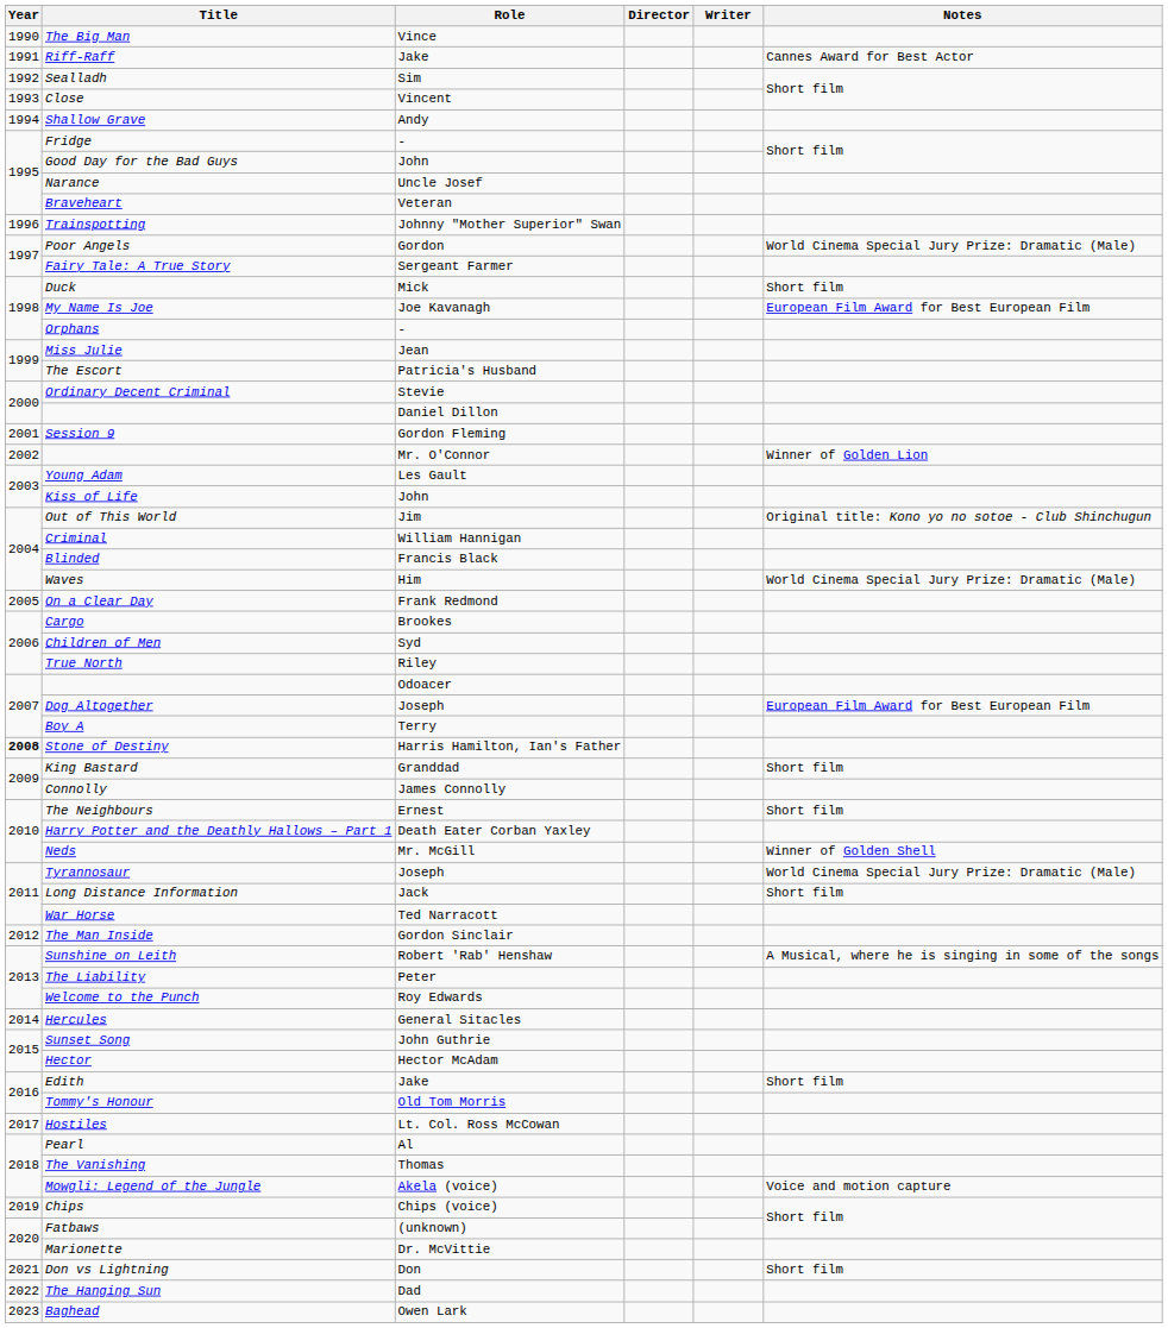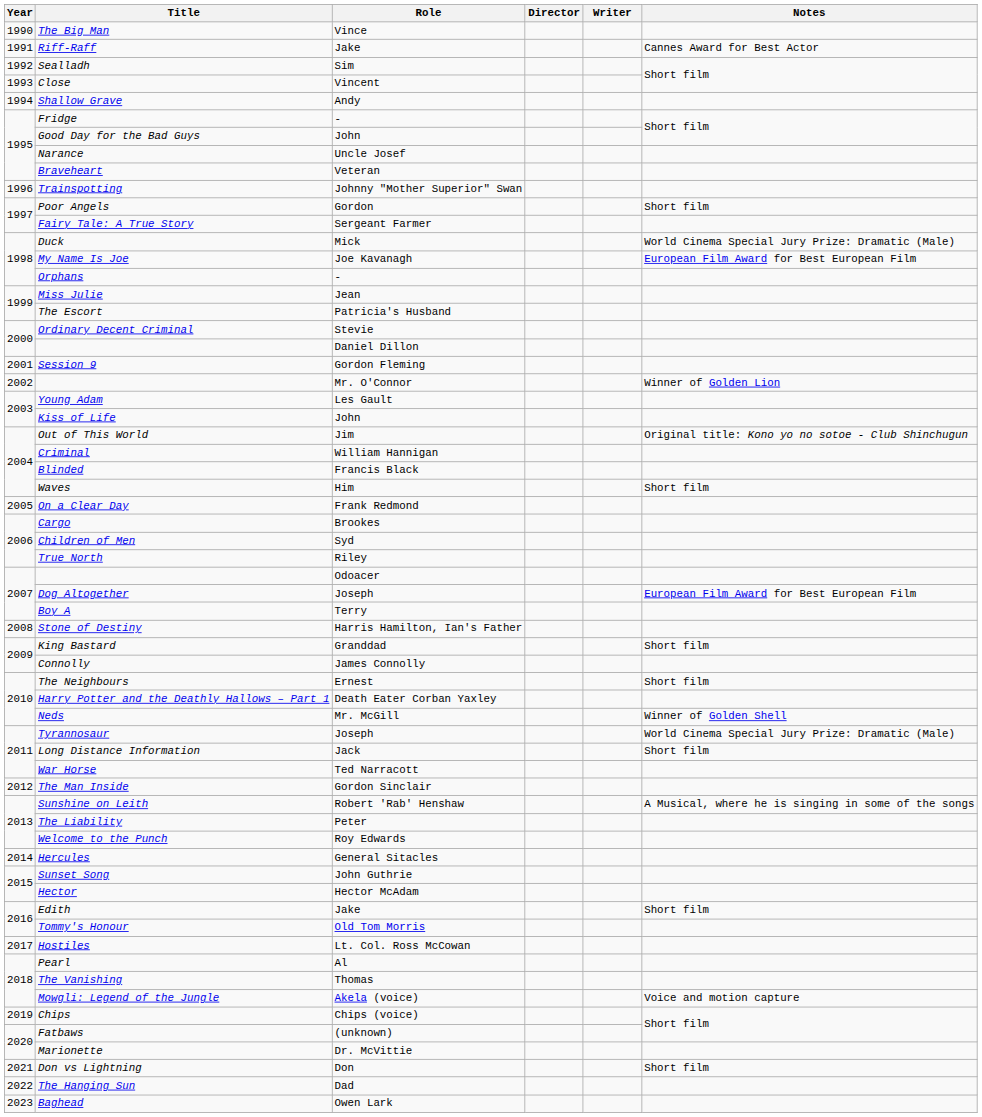Poor Angels | Notes: World Cinema Special Jury Prize: Dramatic (Male) -> Short film
Duck | Notes: Short film -> World Cinema Special Jury Prize: Dramatic (Male)
Waves | Notes: World Cinema Special Jury Prize: Dramatic (Male) -> Short film
Stone of Destiny | Year: bold -> normal
